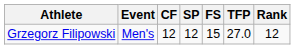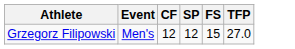- column: Rank | 12
